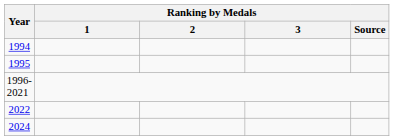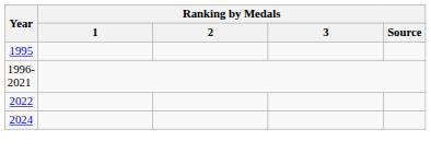- row: 1994
